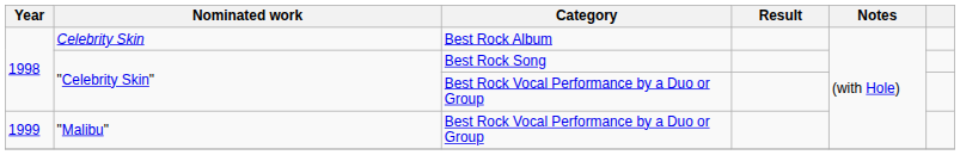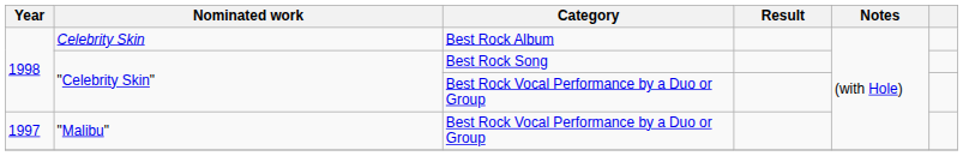"Malibu" | Year: 1999 -> 1997
